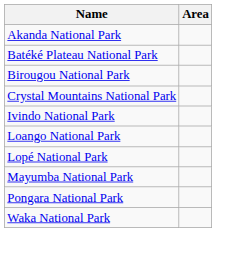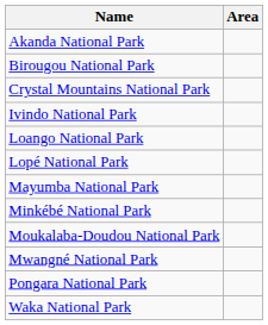- row: Batéké Plateau National Park
+ row: Minkébé National Park
+ row: Moukalaba-Doudou National Park
+ row: Mwangné National Park
